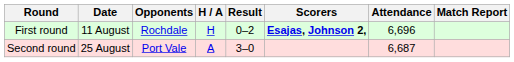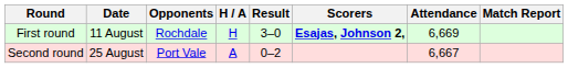First round | Result: 0–2 -> 3–0
First round | Attendance: 6,696 -> 6,669
Second round | Result: 3–0 -> 0–2
Second round | Attendance: 6,687 -> 6,667
